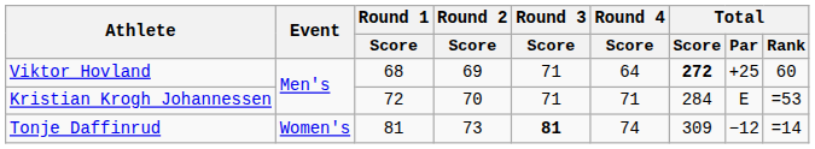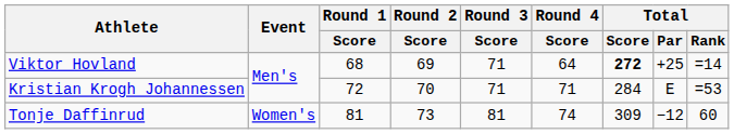Viktor Hovland | Total / Rank: 60 -> =14
Tonje Daffinrud | Round 3 / Score: bold -> normal
Tonje Daffinrud | Total / Rank: =14 -> 60
